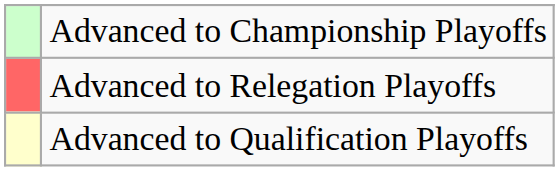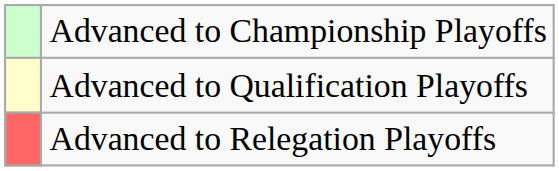rows swapped: Advanced to Qualification Playoffs <-> Advanced to Relegation Playoffs
